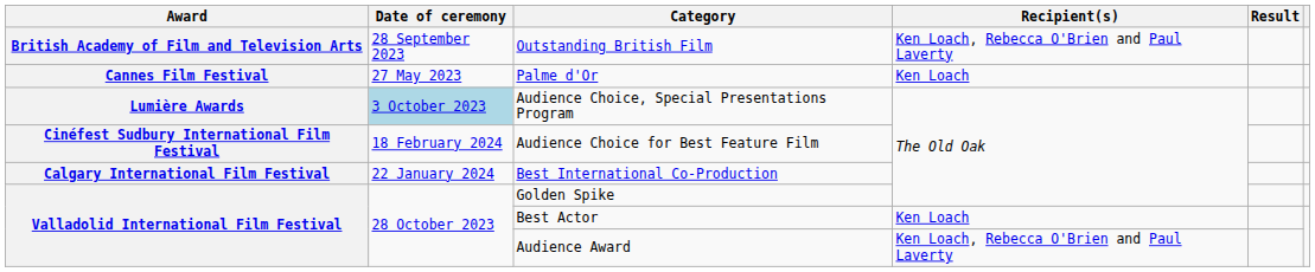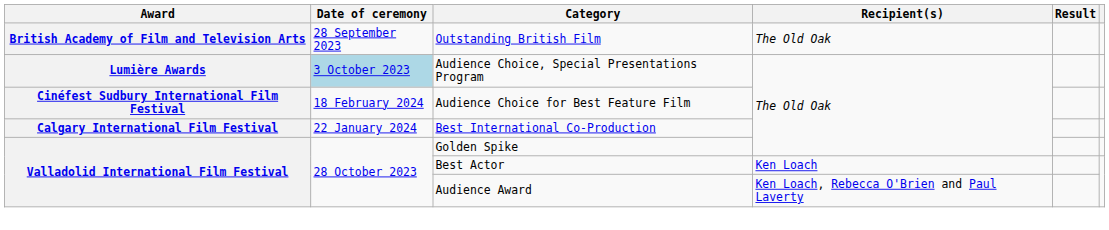Outstanding British Film | Recipient(s): Ken Loach, Rebecca O'Brien and Paul Laverty -> The Old Oak
- row: Cannes Film Festival | 27 May 2023 | Palme d'Or | Ken Loach
